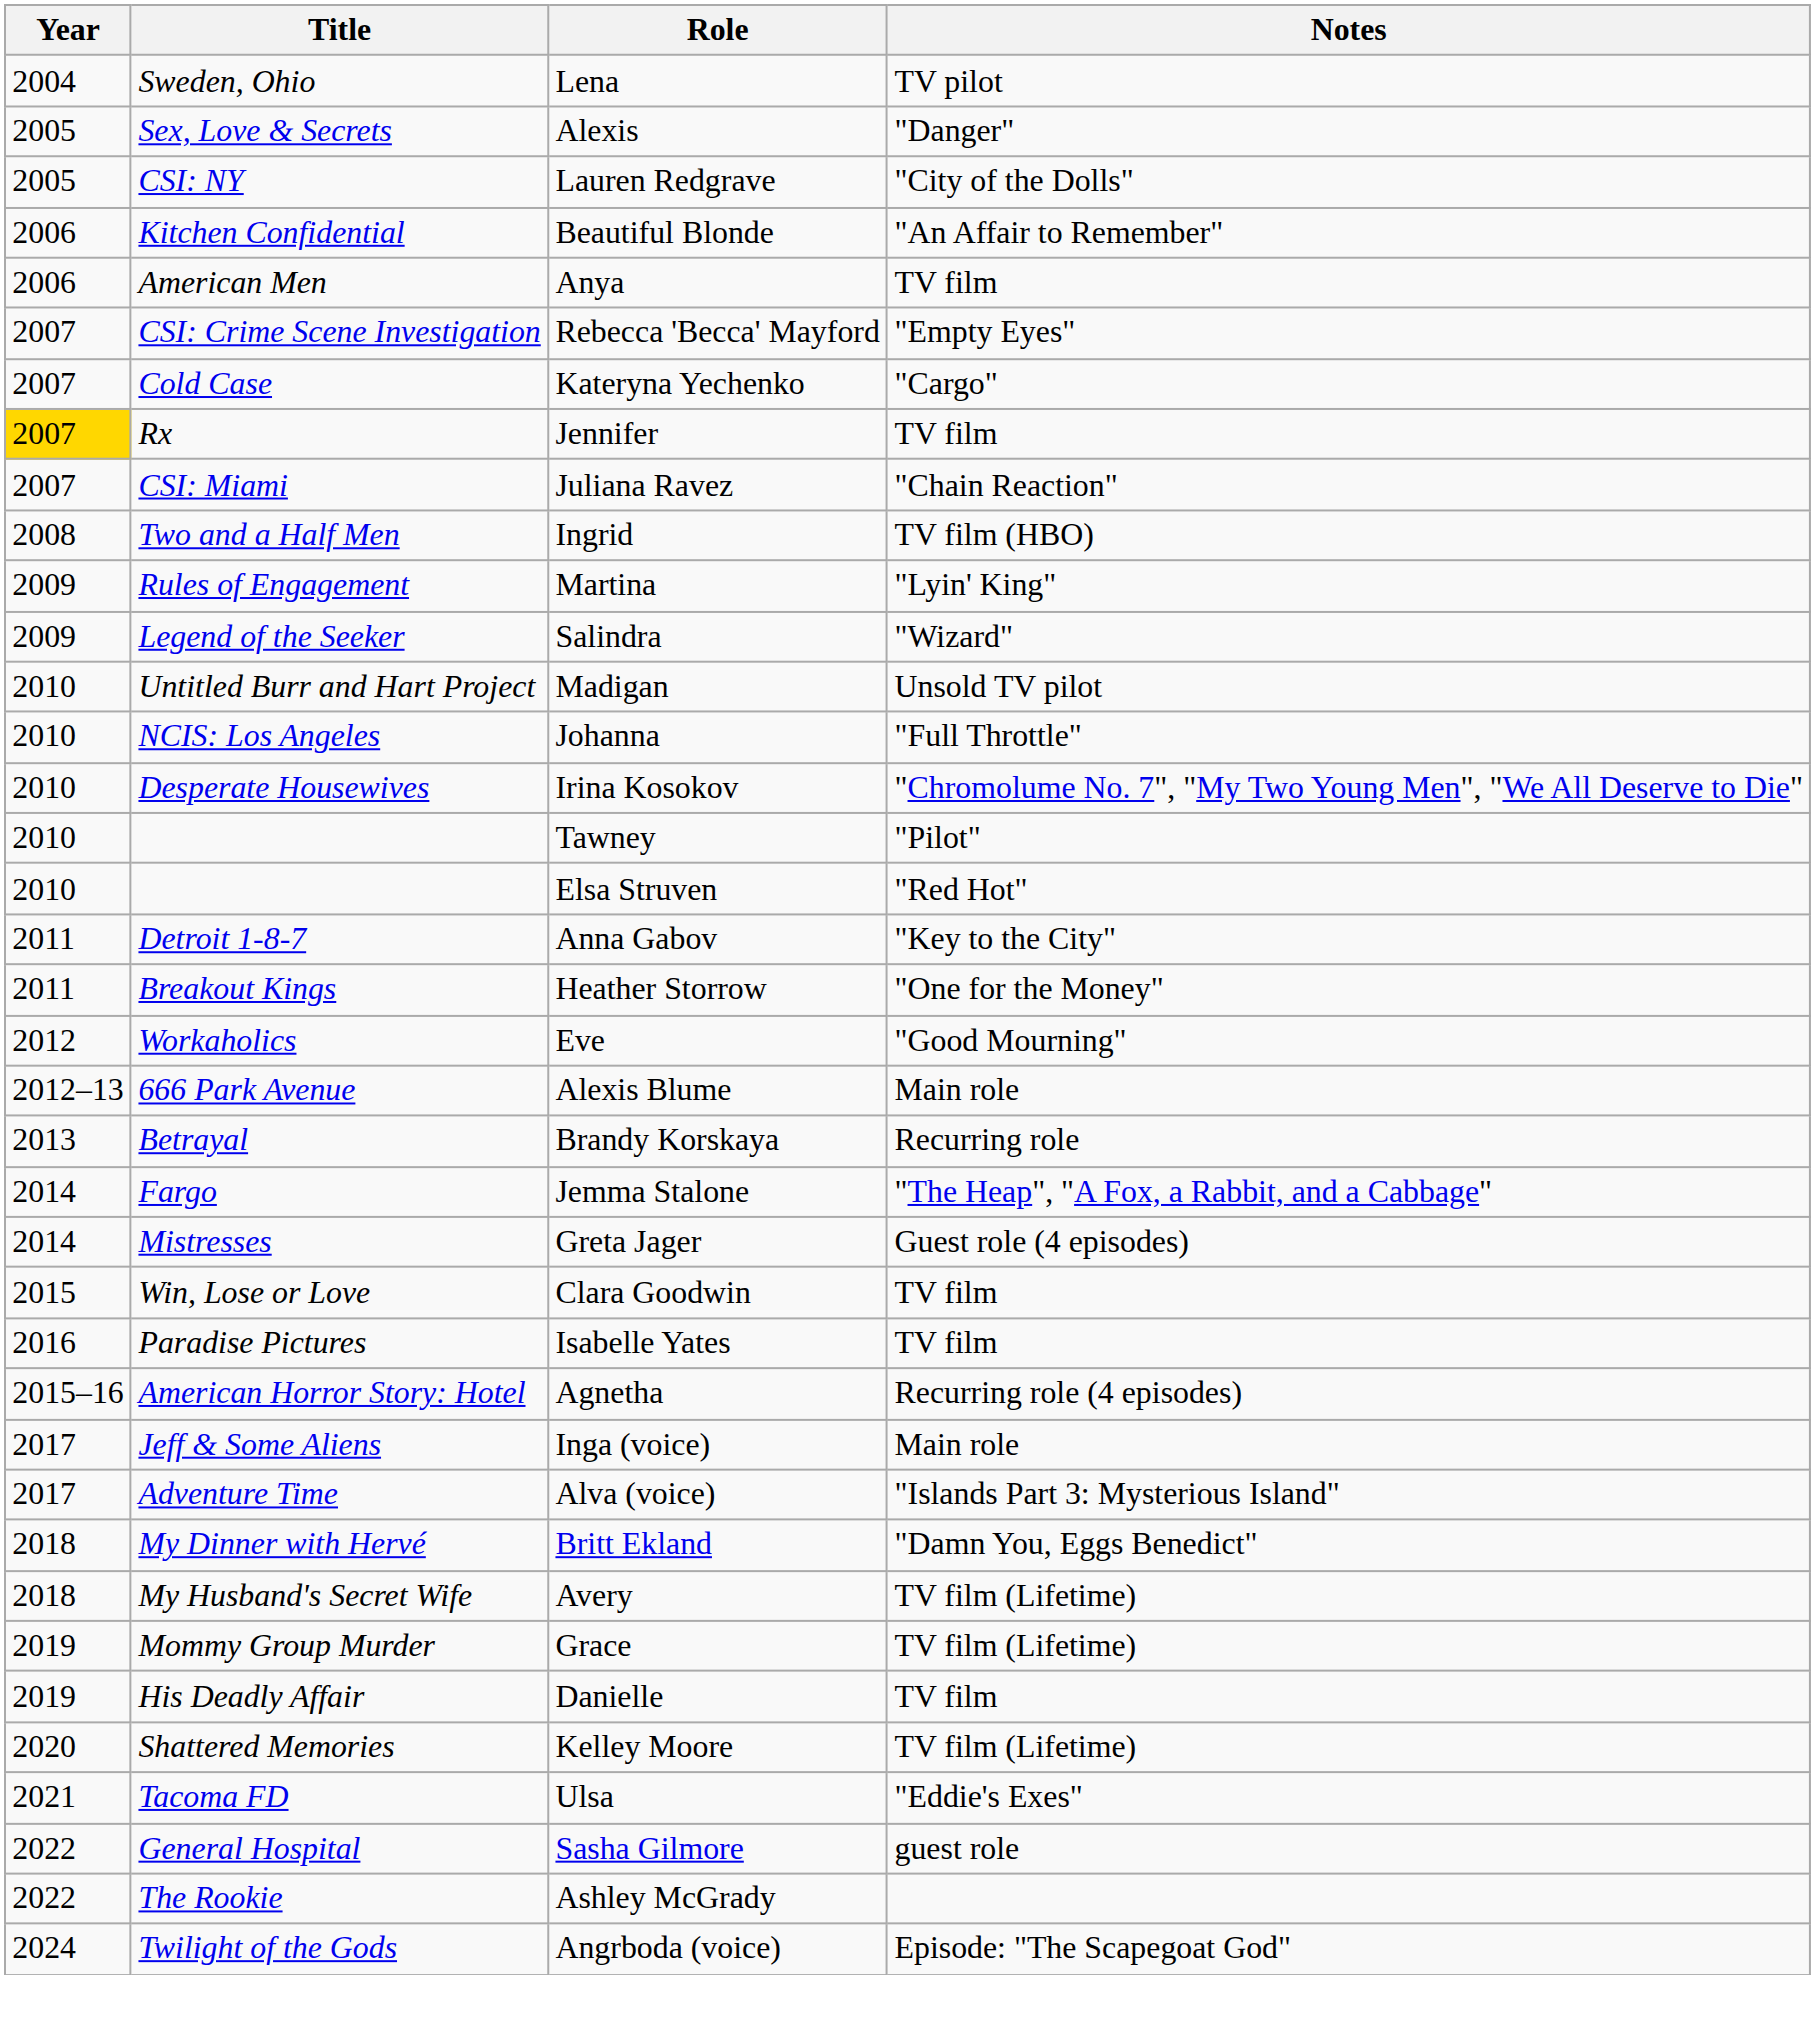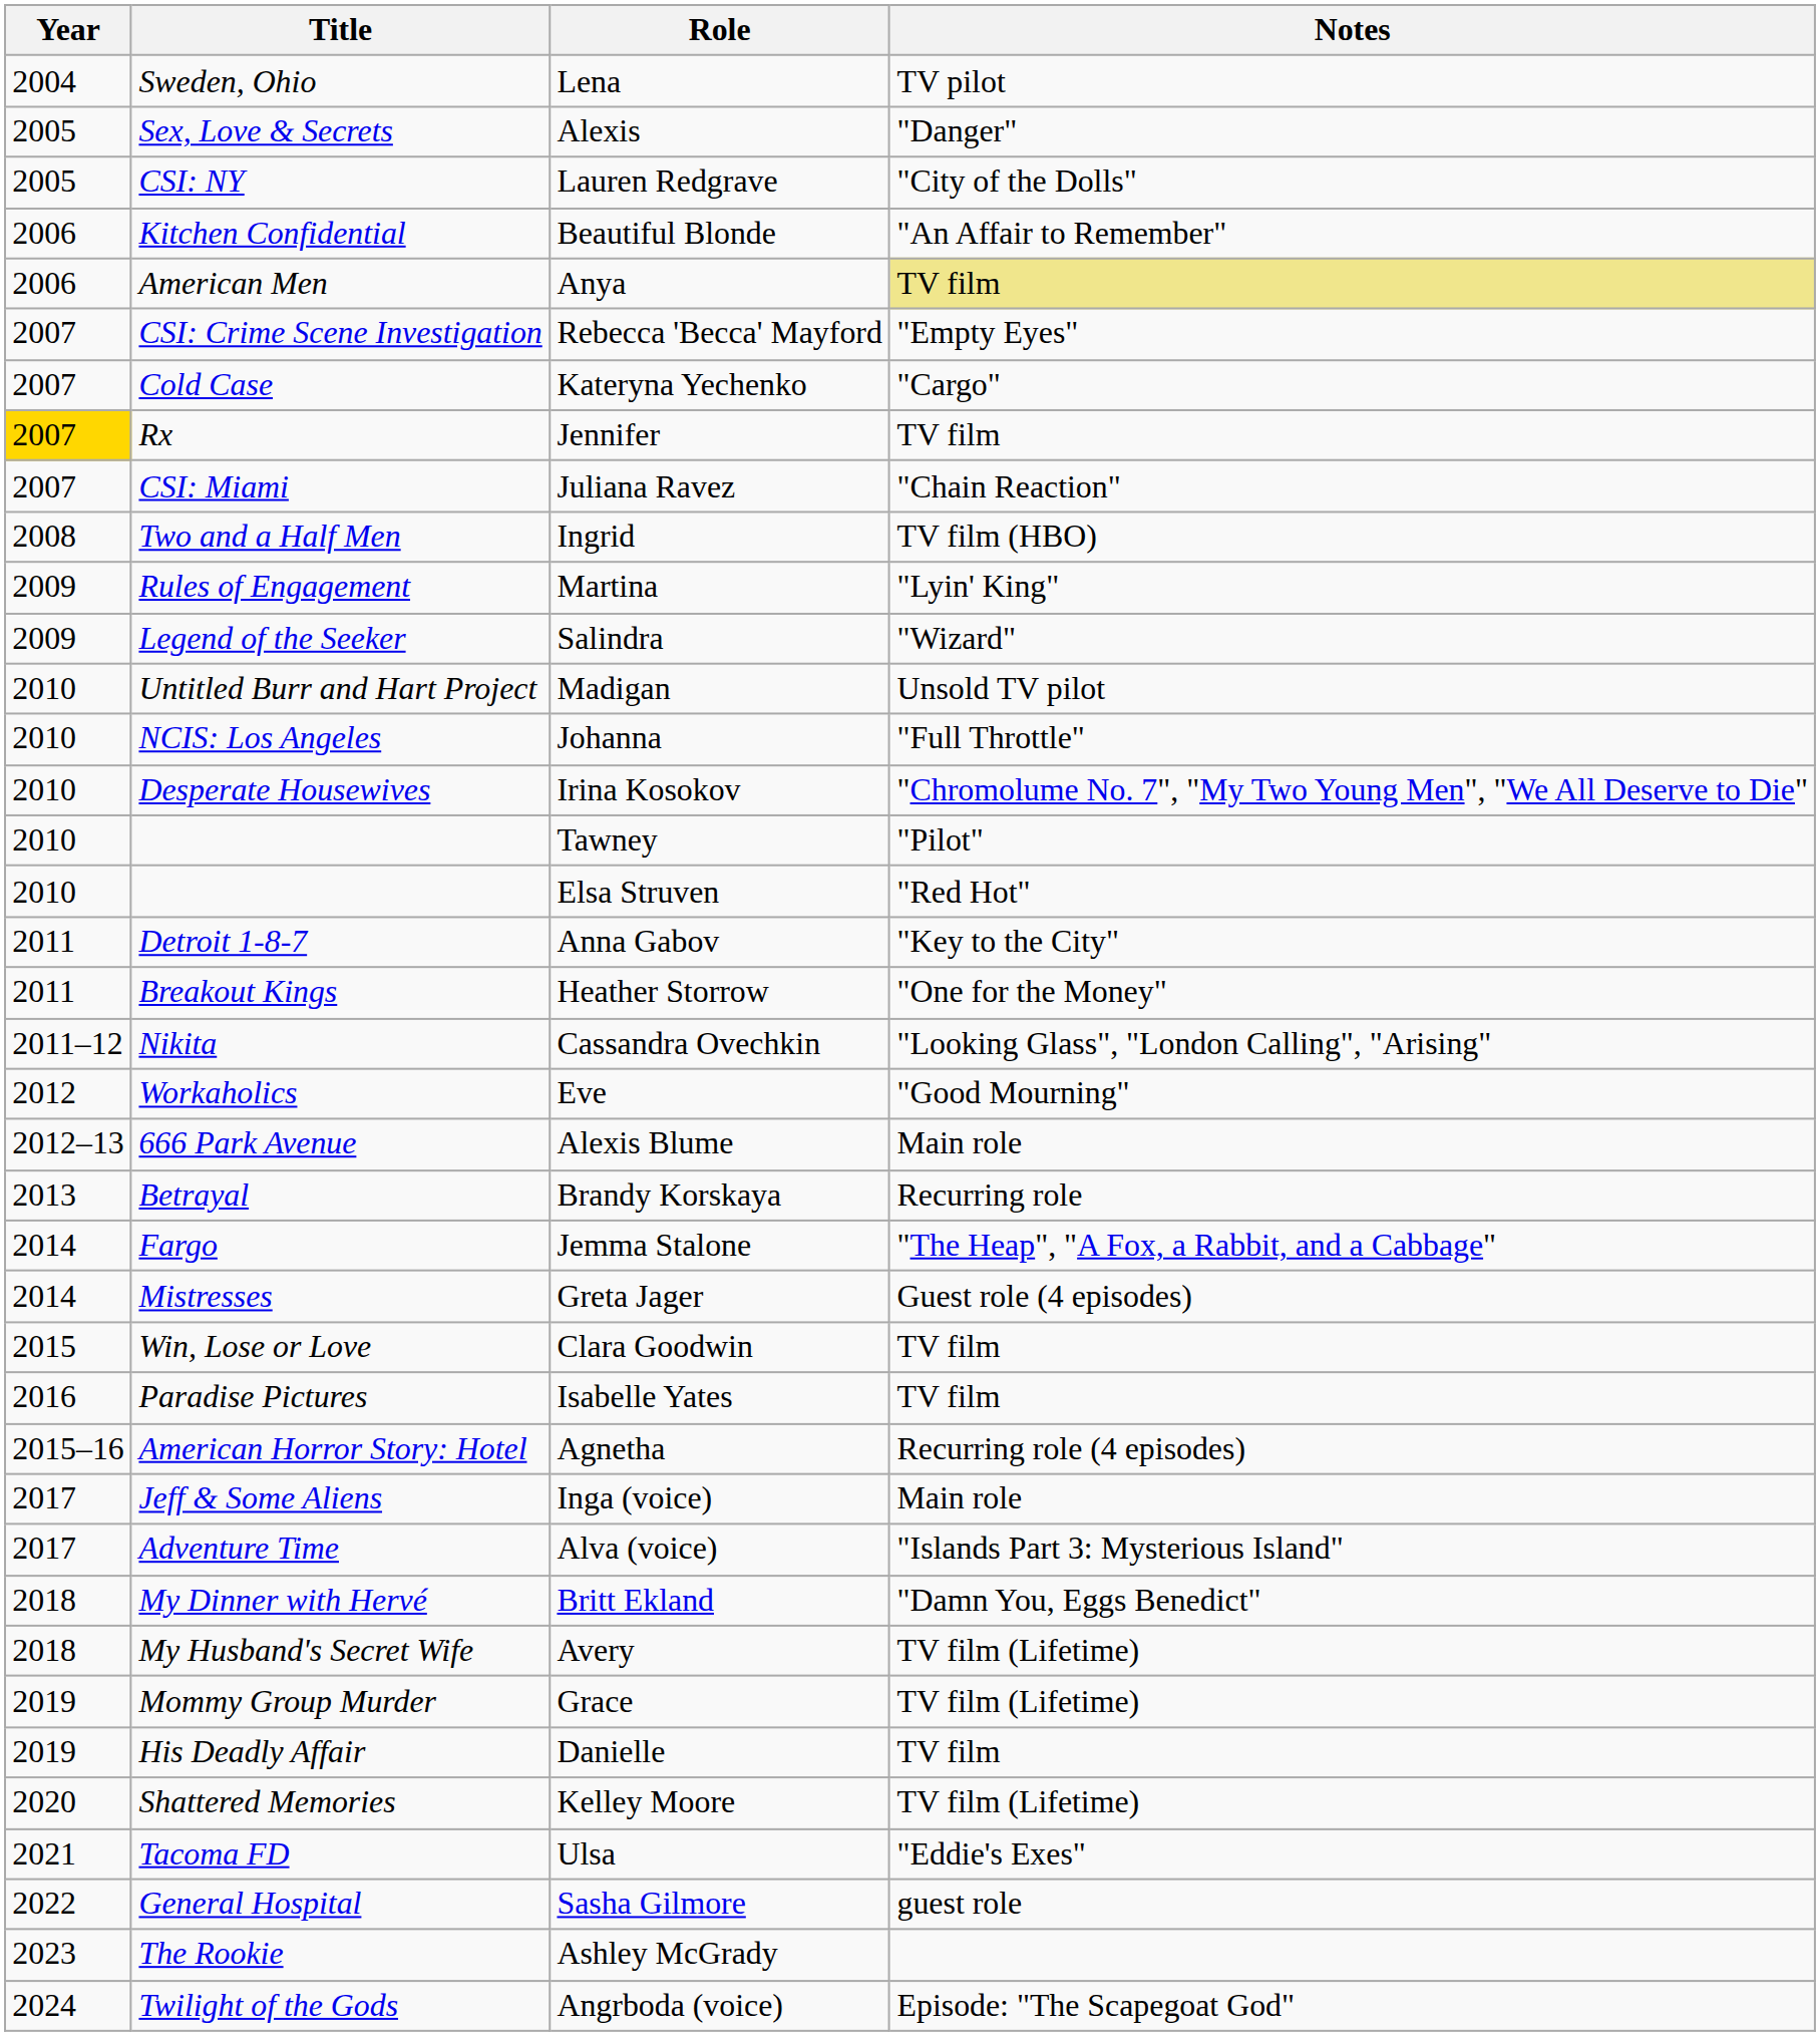Anya | Notes: no background -> khaki background
+ row: 2011–12 | Nikita | Cassandra Ovechkin | "Looking Glass", "London Calling", "Arising"
Ashley McGrady | Year: 2022 -> 2023
